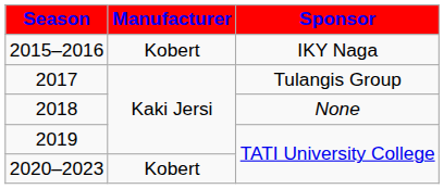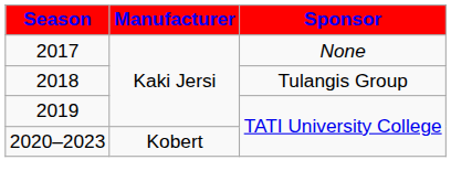- row: 2015–2016 | Kobert | IKY Naga
2017 | Sponsor: Tulangis Group -> None
2018 | Sponsor: None -> Tulangis Group
